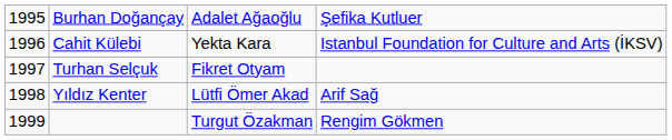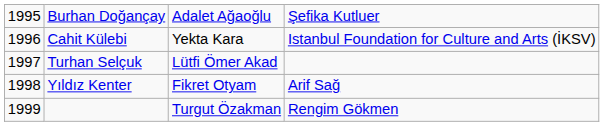Turhan Selçuk | column 3: Fikret Otyam -> Lütfi Ömer Akad
Yıldız Kenter | column 3: Lütfi Ömer Akad -> Fikret Otyam
